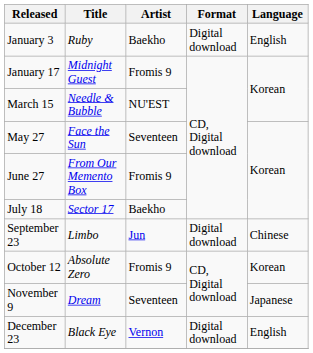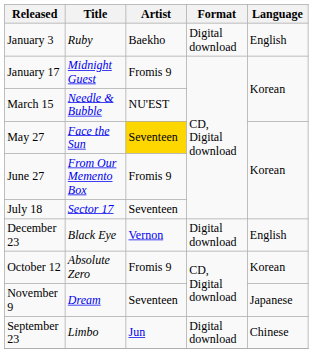May 27 | Artist: no background -> gold background
July 18 | Artist: Baekho -> Seventeen
rows swapped: September 23 <-> December 23
